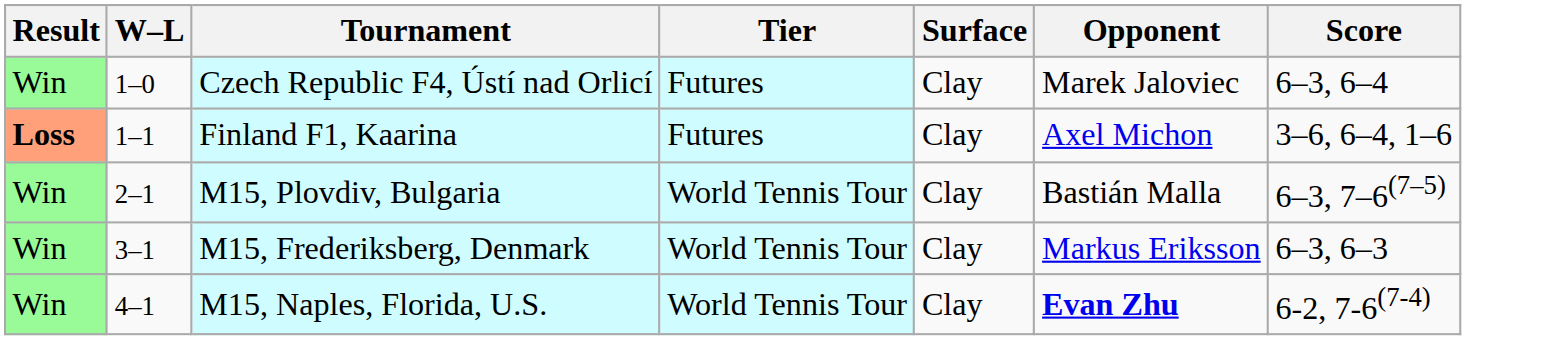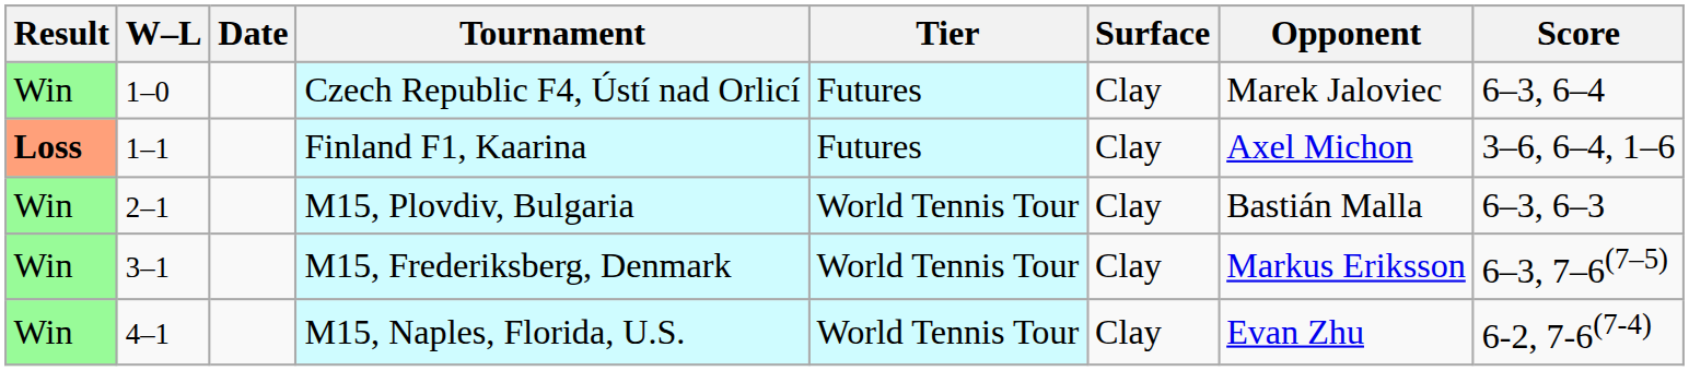+ column: Date
M15, Plovdiv, Bulgaria | Score: 6–3, 7–6(7–5) -> 6–3, 6–3
M15, Frederiksberg, Denmark | Score: 6–3, 6–3 -> 6–3, 7–6(7–5)
M15, Naples, Florida, U.S. | Opponent: bold -> normal
